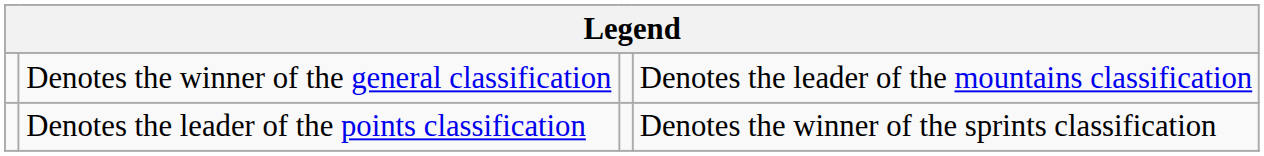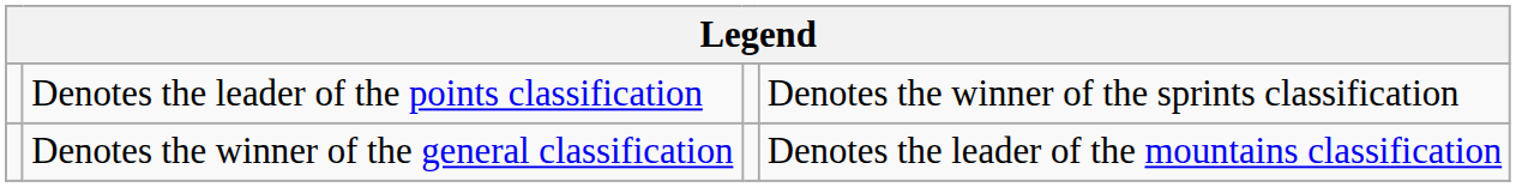rows swapped: Denotes the winner of the general classification <-> Denotes the leader of the points classification
